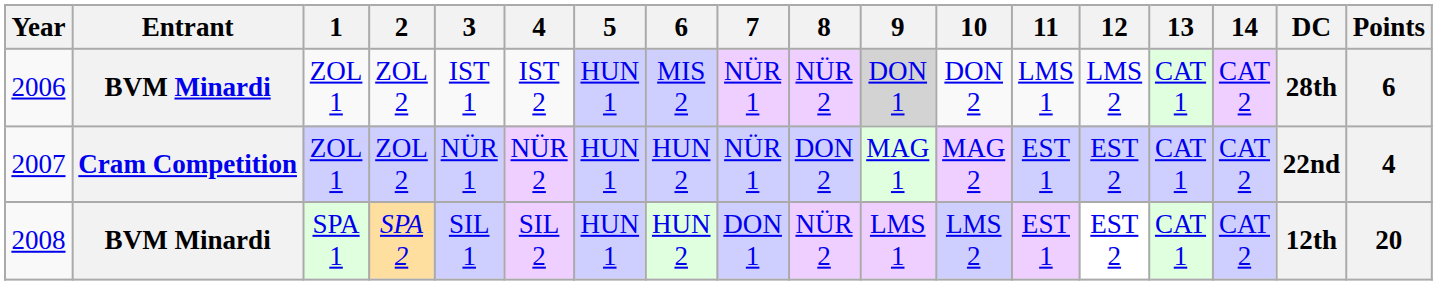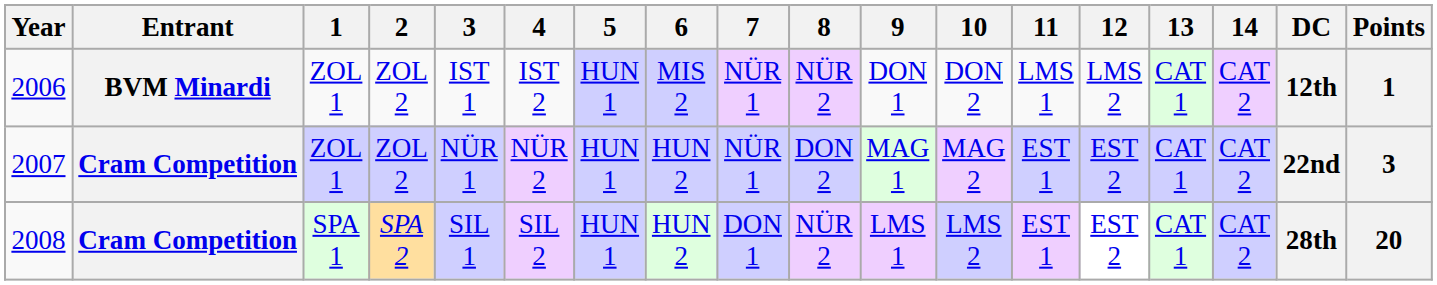2006 | 9: lightgrey background -> no background
2006 | DC: 28th -> 12th
2006 | Points: 6 -> 1
2007 | Points: 4 -> 3
2008 | Entrant: BVM Minardi -> Cram Competition
2008 | DC: 12th -> 28th
